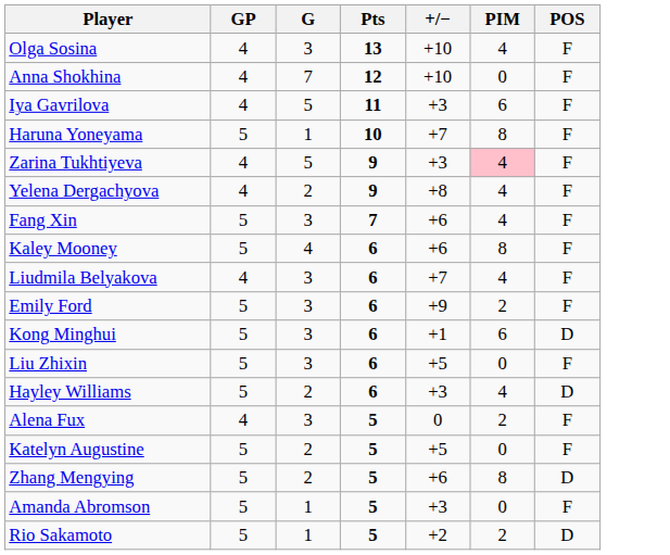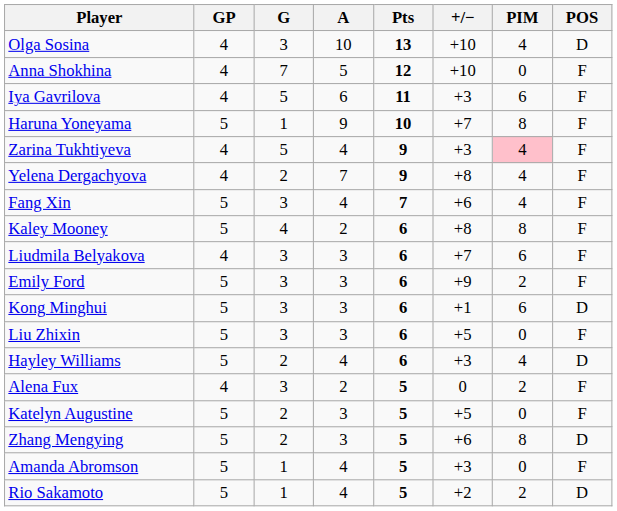+ column: A | 10 | 5 | 6 | 9 | 4 | 7 | 4 | 2 | 3 | 3 | 3 | 3 | 4 | 2 | 3 | 3 | 4 | 4
Olga Sosina | POS: F -> D
Kaley Mooney | +/−: +6 -> +8
Liudmila Belyakova | PIM: 4 -> 6
